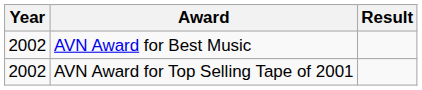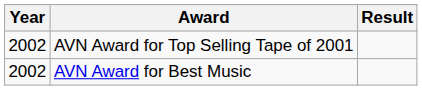rows swapped: AVN Award for Best Music <-> AVN Award for Top Selling Tape of 2001
